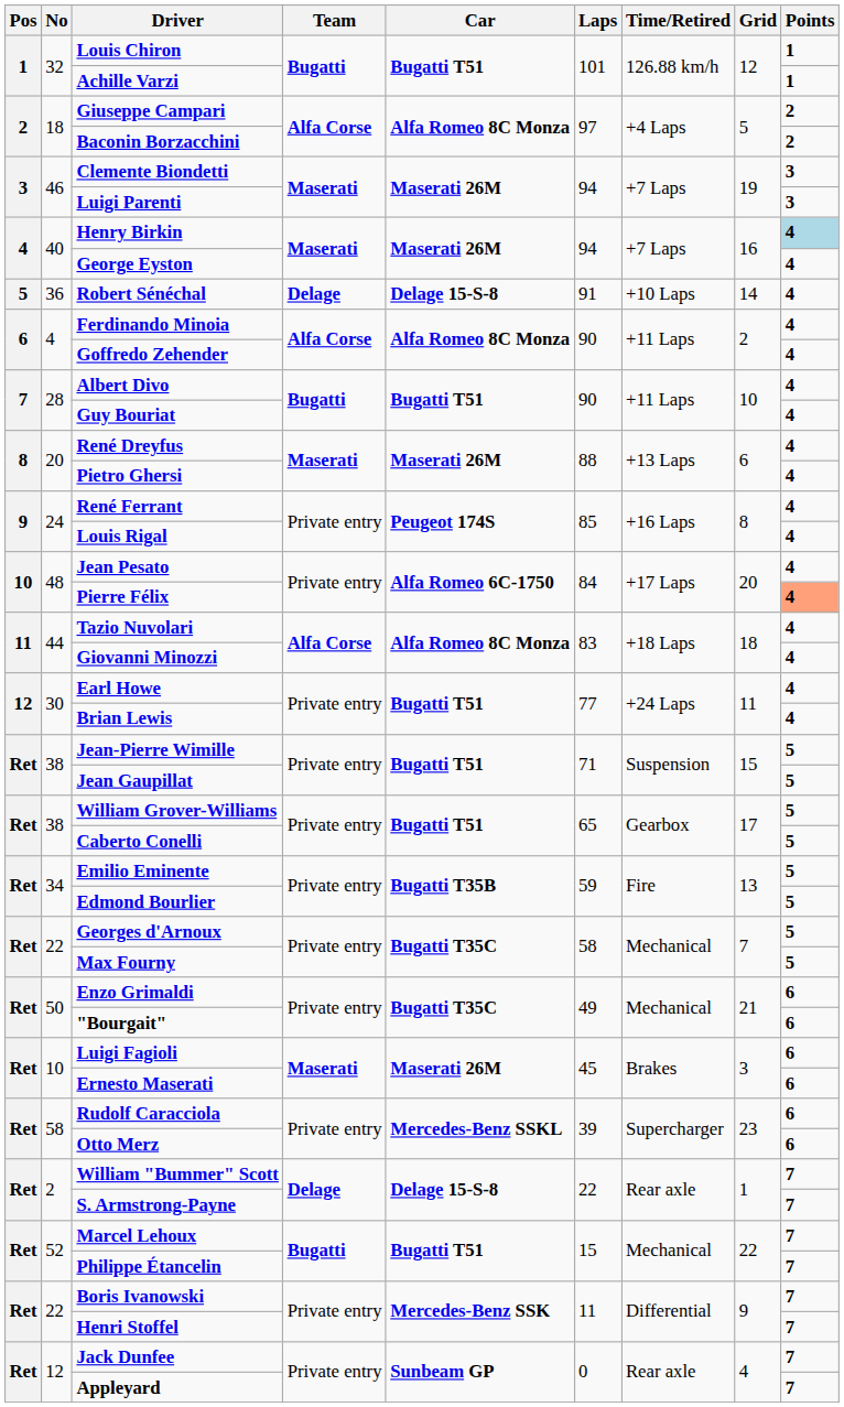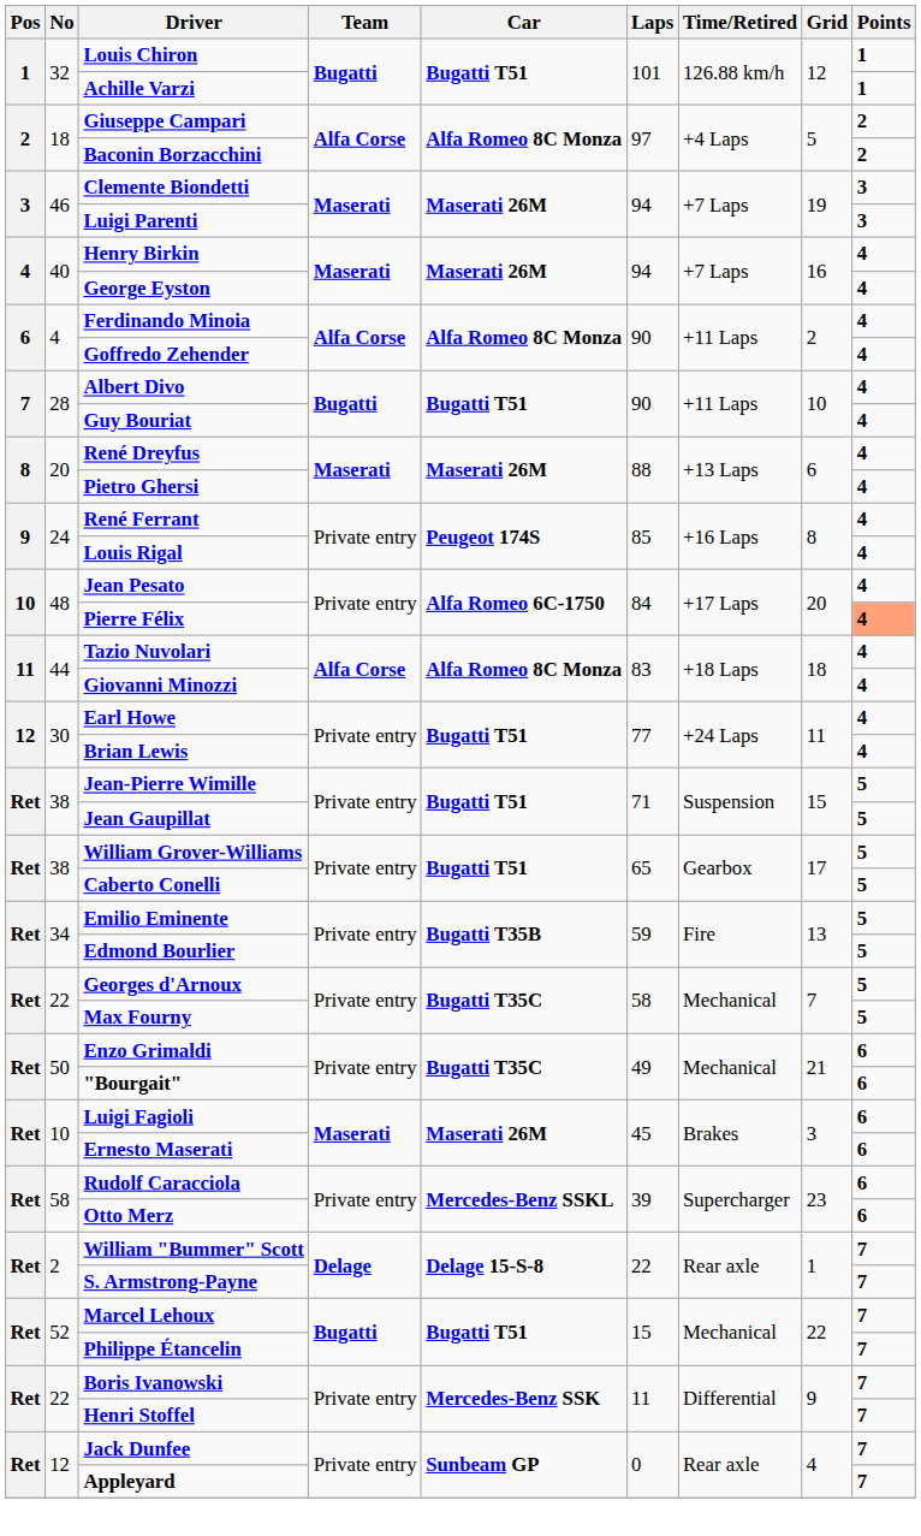Henry Birkin | Points: lightblue background -> no background
- row: 5 | 36 | Robert Sénéchal | Delage | Delage 15-S-8 | 91 | +10 Laps | 14 | 4
